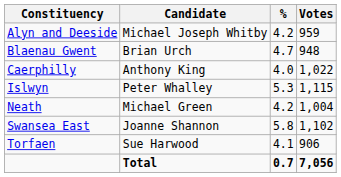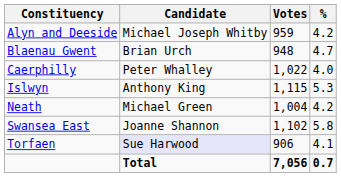columns swapped: Votes <-> %
Caerphilly | Candidate: Anthony King -> Peter Whalley
Islwyn | Candidate: Peter Whalley -> Anthony King
Torfaen | Candidate: no background -> lavender background
